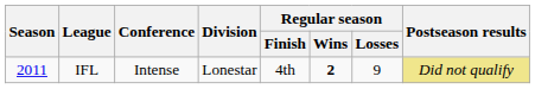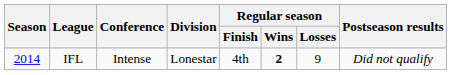IFL | Season: 2011 -> 2014
IFL | Postseason results: khaki background -> no background
